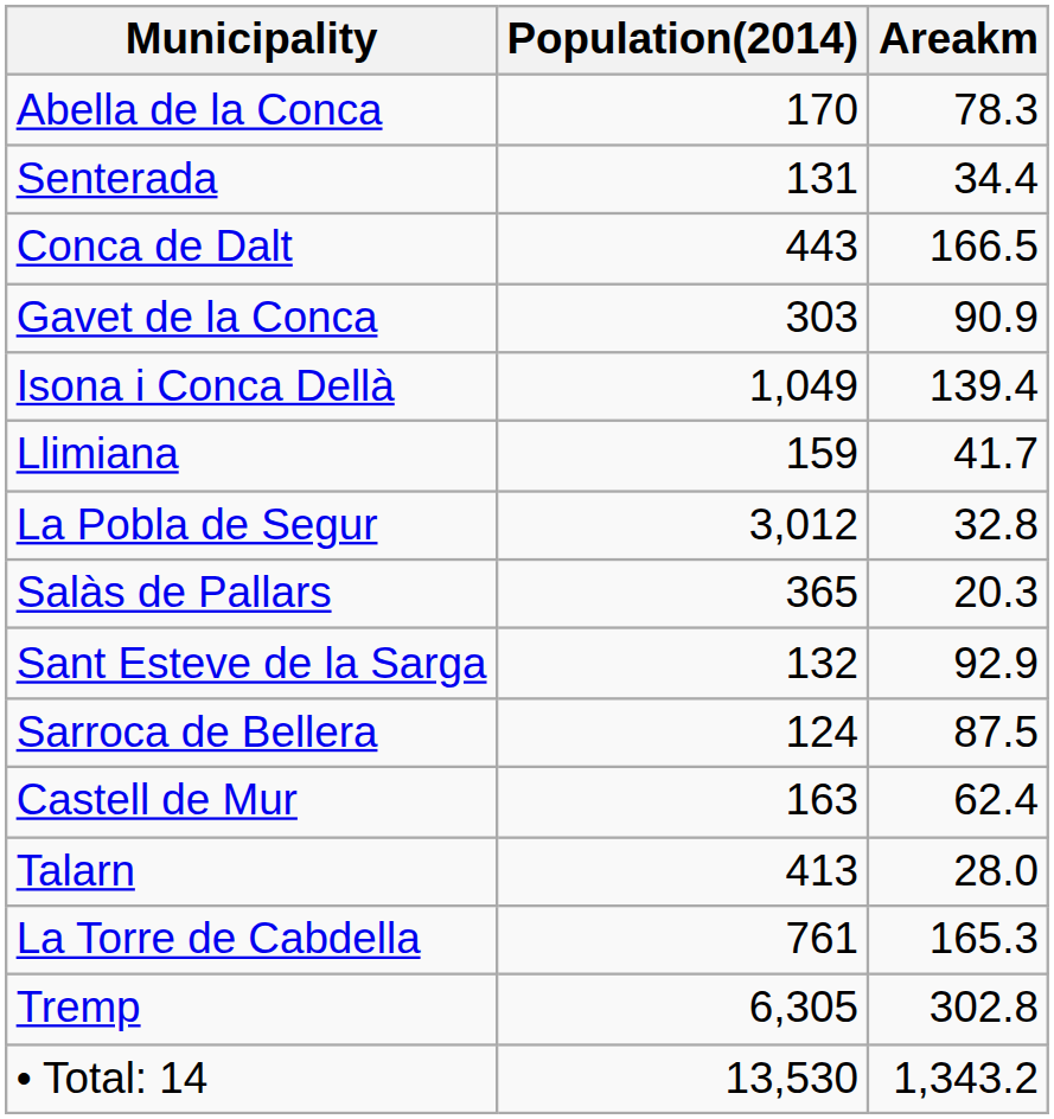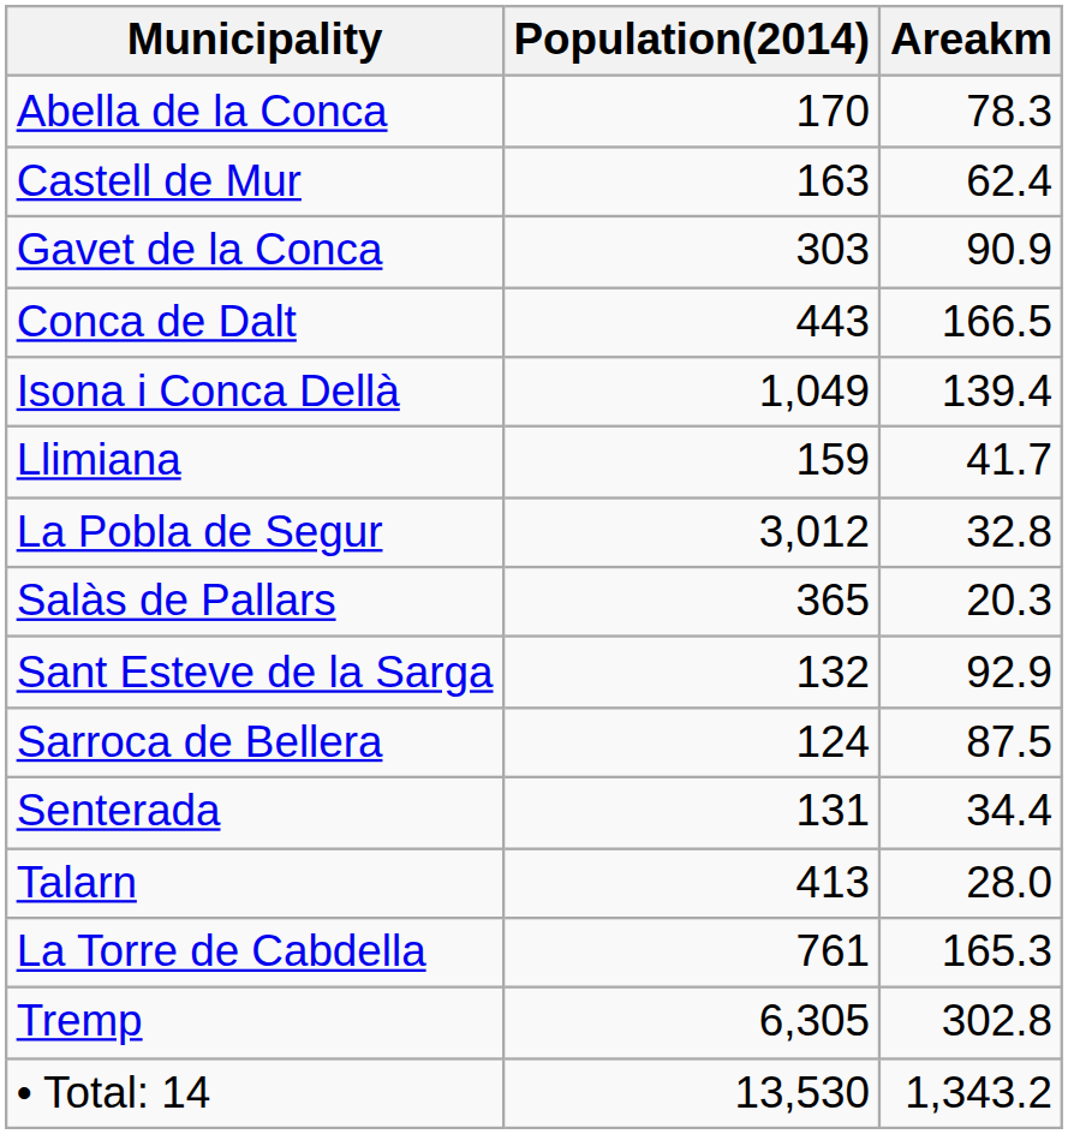rows swapped: Castell de Mur <-> Senterada
rows swapped: Conca de Dalt <-> Gavet de la Conca
